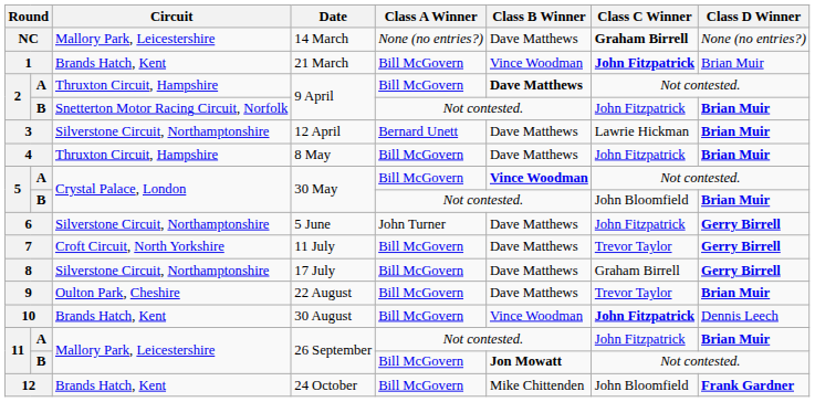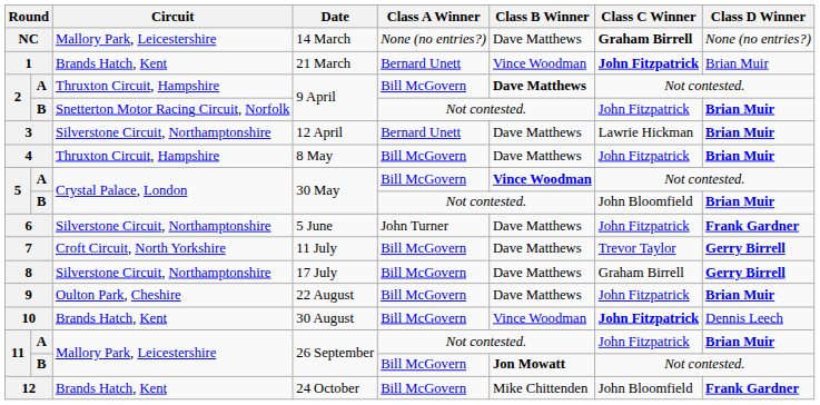1 | Class A Winner: Bill McGovern -> Bernard Unett
6 | Class D Winner: Gerry Birrell -> Frank Gardner
9 | Class C Winner: Trevor Taylor -> John Fitzpatrick
